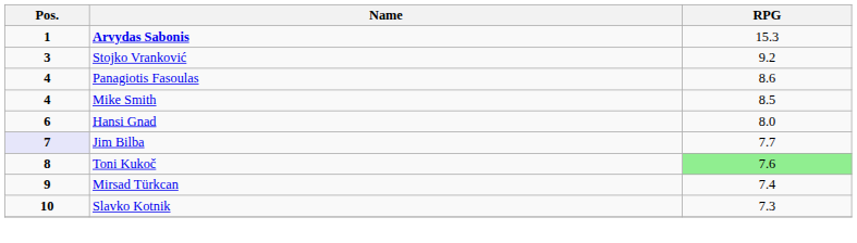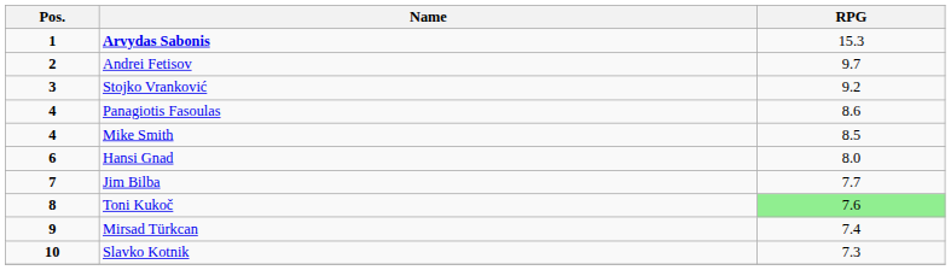+ row: 2 | Andrei Fetisov | 9.7
Jim Bilba | Pos.: lavender background -> no background
